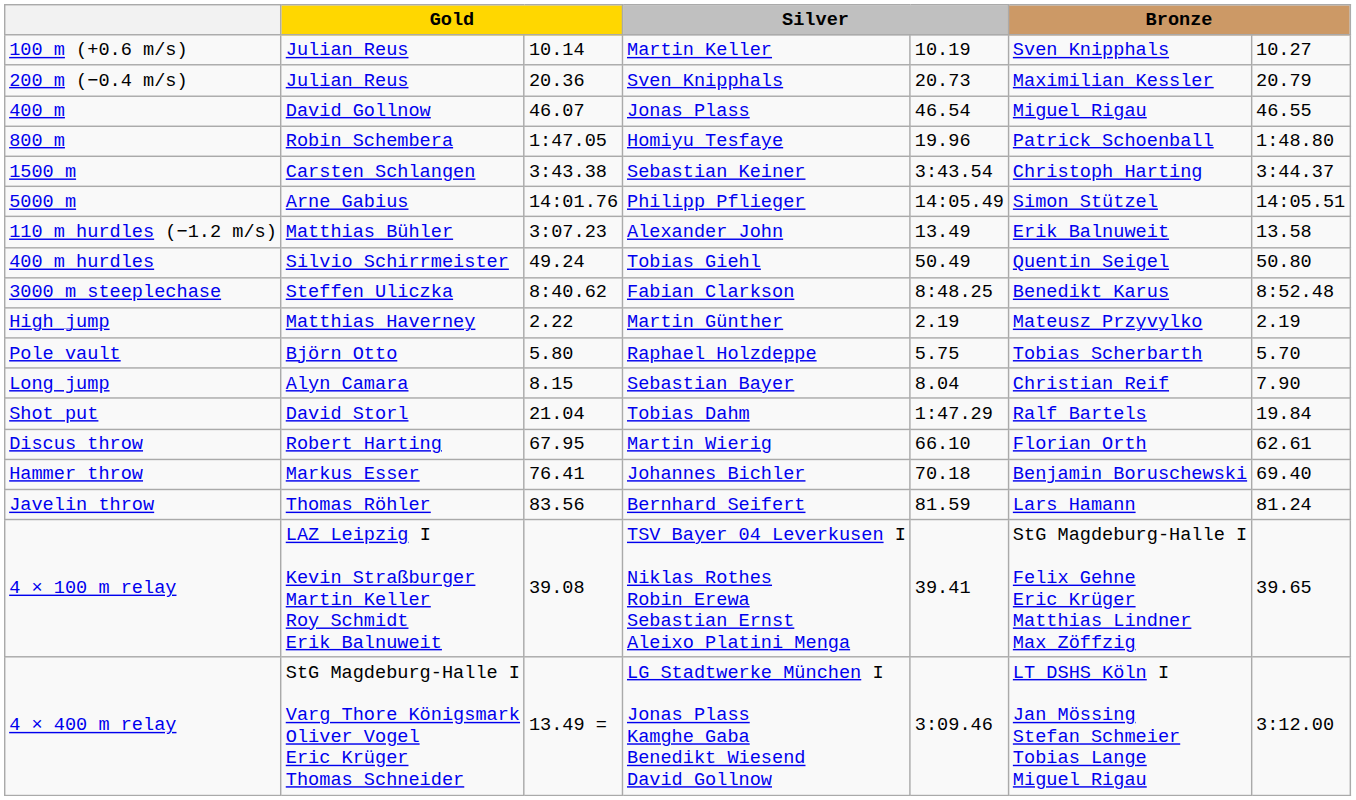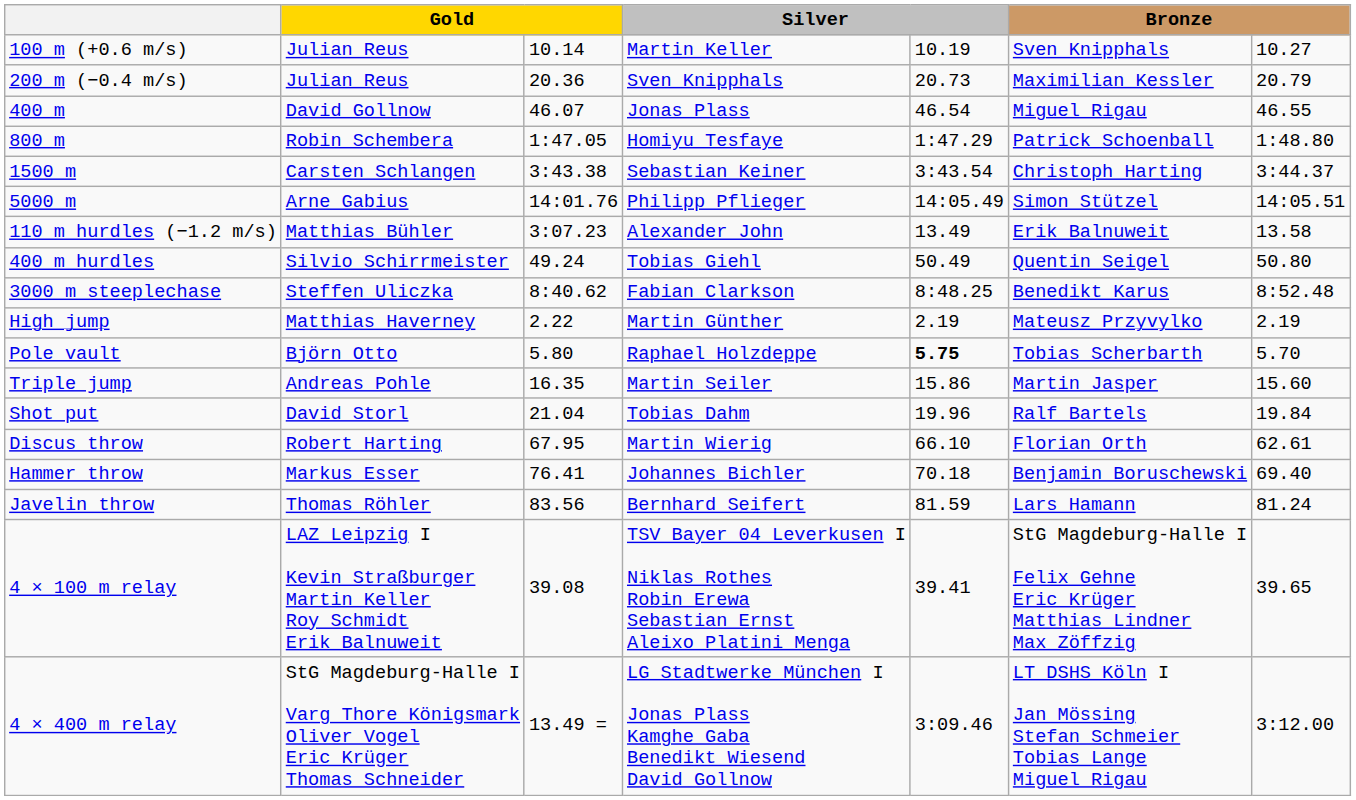800 m | column 5: 19.96 -> 1:47.29
Pole vault | column 5: normal -> bold
+ row: Triple jump | Andreas Pohle | 16.35 | Martin Seiler | 15.86 | Martin Jasper | 15.60
- row: Long jump | Alyn Camara | 8.15 | Sebastian Bayer | 8.04 | Christian Reif | 7.90
Shot put | column 5: 1:47.29 -> 19.96
